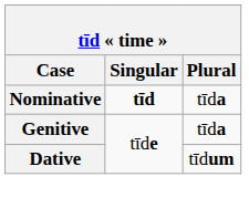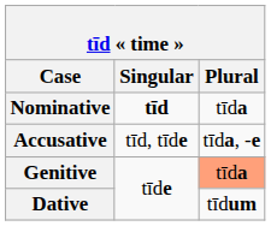+ row: Accusative | tīd, tīde | tīda, -e
Genitive | Plural: no background -> lightsalmon background
